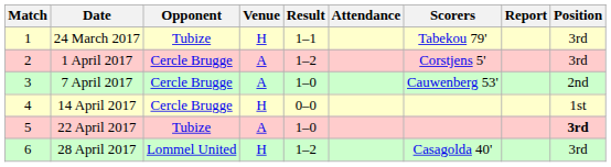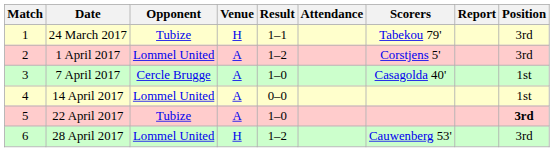1 April 2017 | Opponent: Cercle Brugge -> Lommel United
7 April 2017 | Scorers: Cauwenberg 53' -> Casagolda 40'
7 April 2017 | Position: 2nd -> 1st
14 April 2017 | Opponent: Cercle Brugge -> Lommel United
14 April 2017 | Venue: H -> A
28 April 2017 | Scorers: Casagolda 40' -> Cauwenberg 53'
